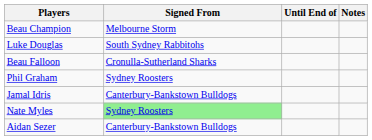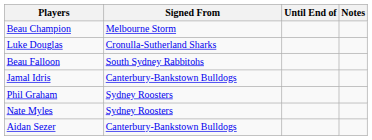Luke Douglas | Signed From: South Sydney Rabbitohs -> Cronulla-Sutherland Sharks
Beau Falloon | Signed From: Cronulla-Sutherland Sharks -> South Sydney Rabbitohs
rows swapped: Phil Graham <-> Jamal Idris
Nate Myles | Signed From: lightgreen background -> no background
